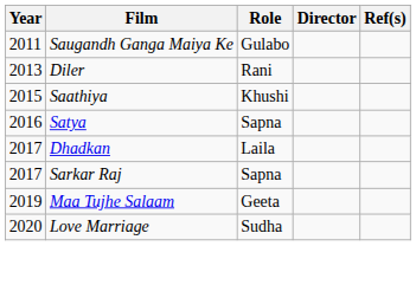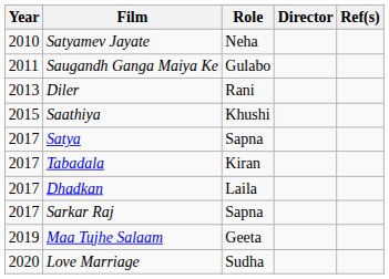+ row: 2010 | Satyamev Jayate | Neha
Satya | Year: 2016 -> 2017
+ row: 2017 | Tabadala | Kiran
